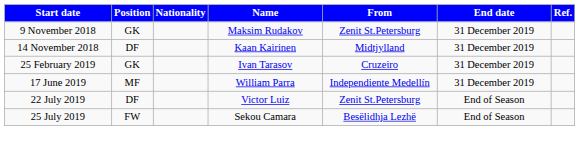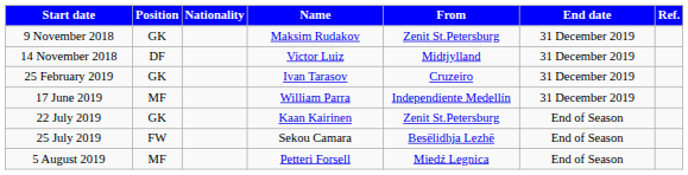14 November 2018 | Name: Kaan Kairinen -> Victor Luiz
22 July 2019 | Position: DF -> GK
22 July 2019 | Name: Victor Luiz -> Kaan Kairinen
+ row: 5 August 2019 | MF | Petteri Forsell | Miedź Legnica | End of Season
